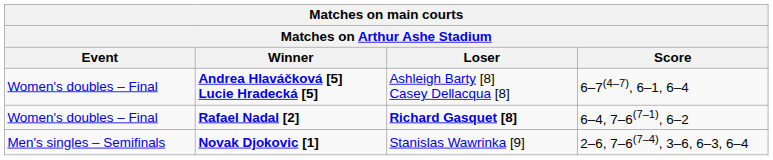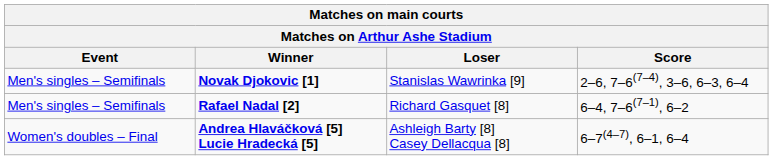rows swapped: Novak Djokovic [1] <-> Andrea Hlaváčková [5] Lucie Hradecká [5]
Rafael Nadal [2] | Event: Women's doubles – Final -> Men's singles – Semifinals
Rafael Nadal [2] | Loser: bold -> normal
